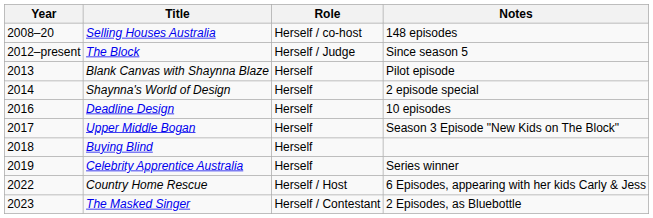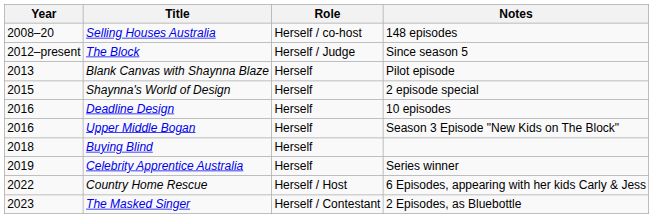Shaynna's World of Design | Year: 2014 -> 2015
Upper Middle Bogan | Year: 2017 -> 2016
